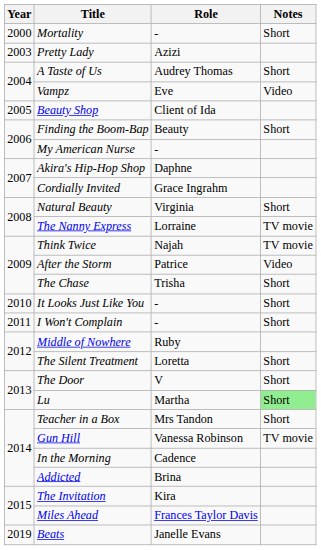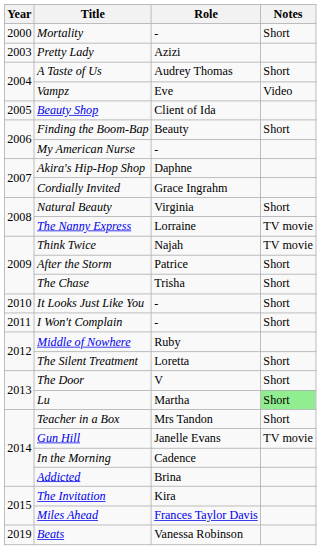After the Storm | Notes: Video -> Short
Gun Hill | Role: Vanessa Robinson -> Janelle Evans
Beats | Role: Janelle Evans -> Vanessa Robinson
